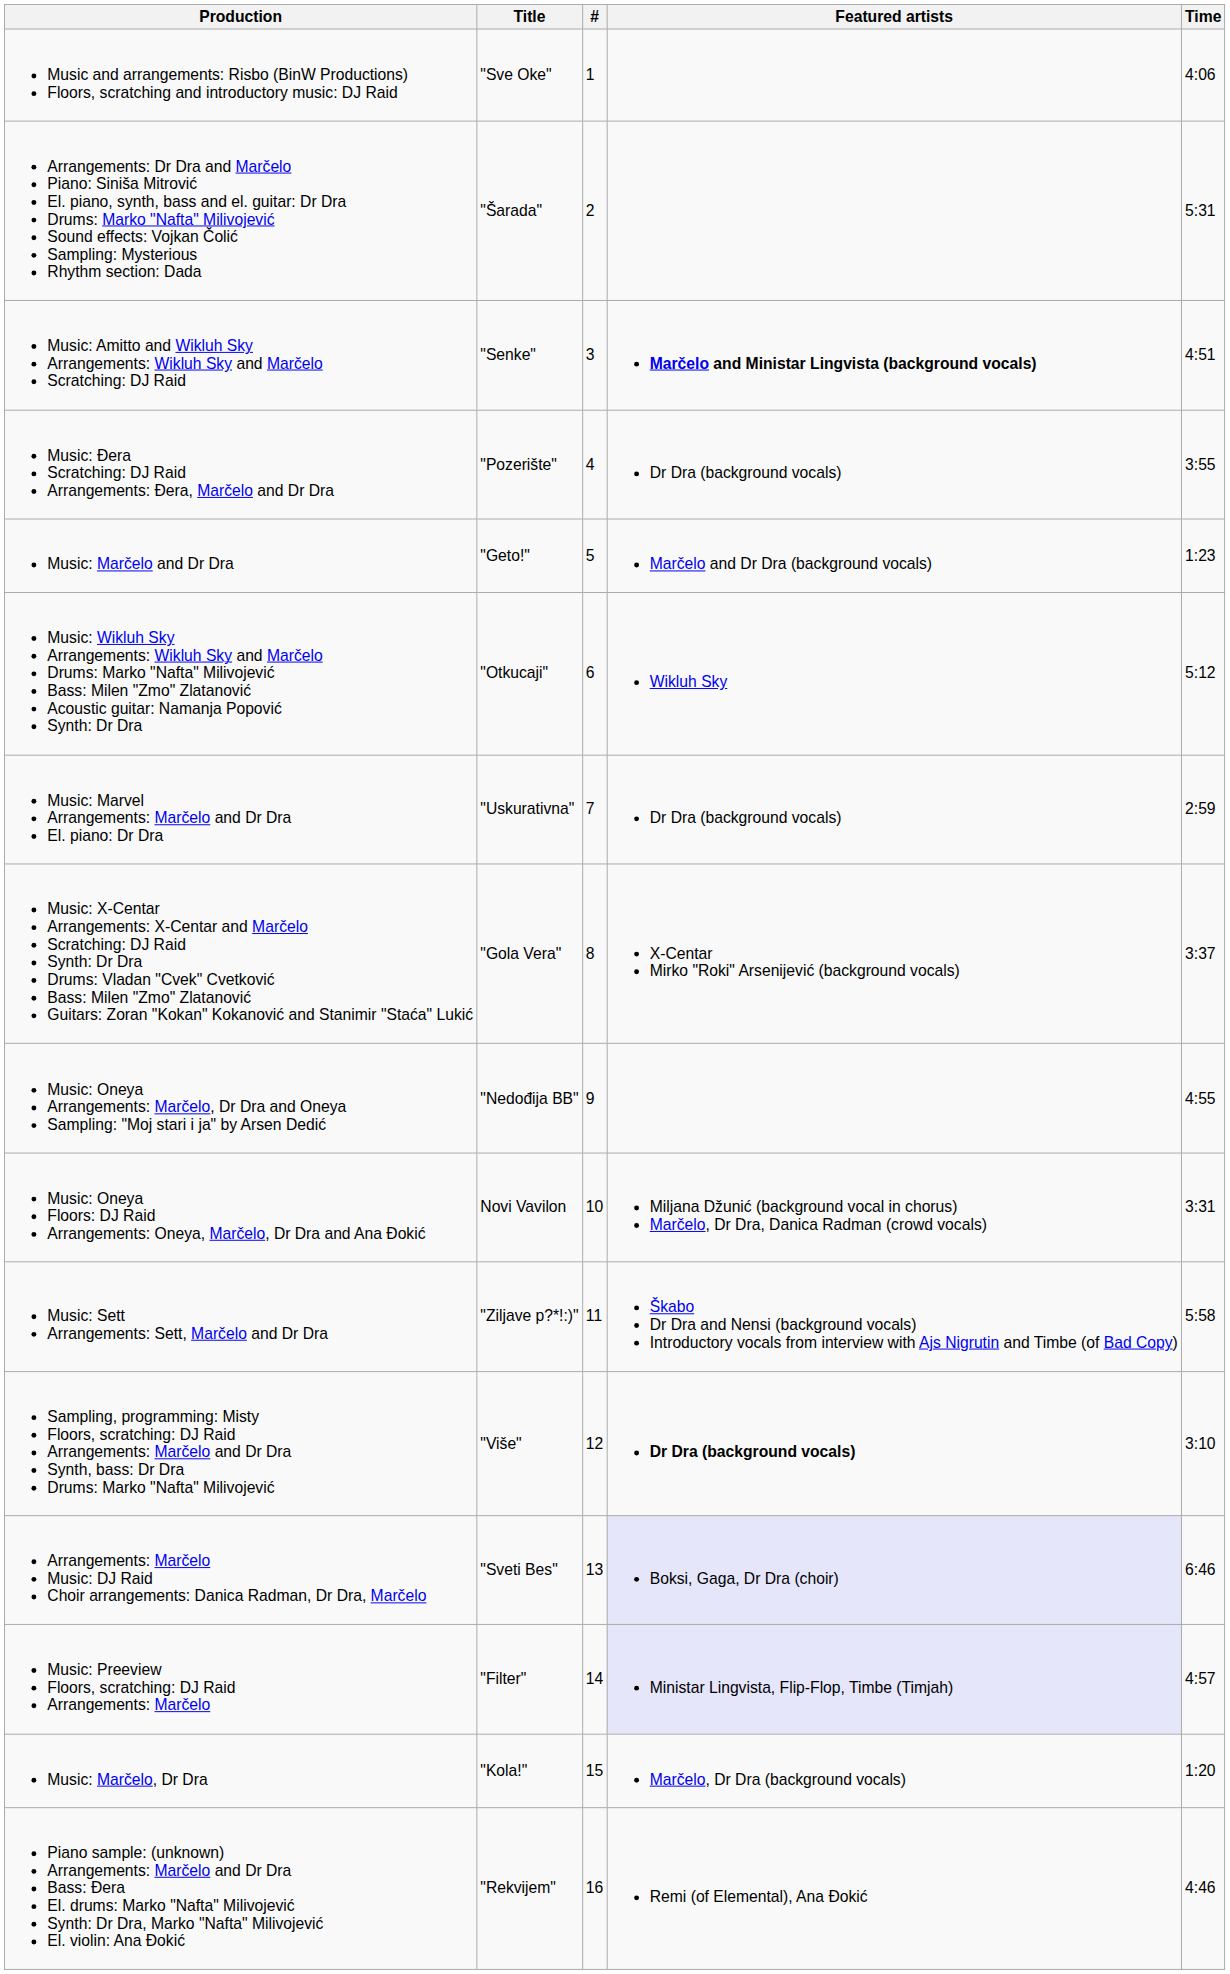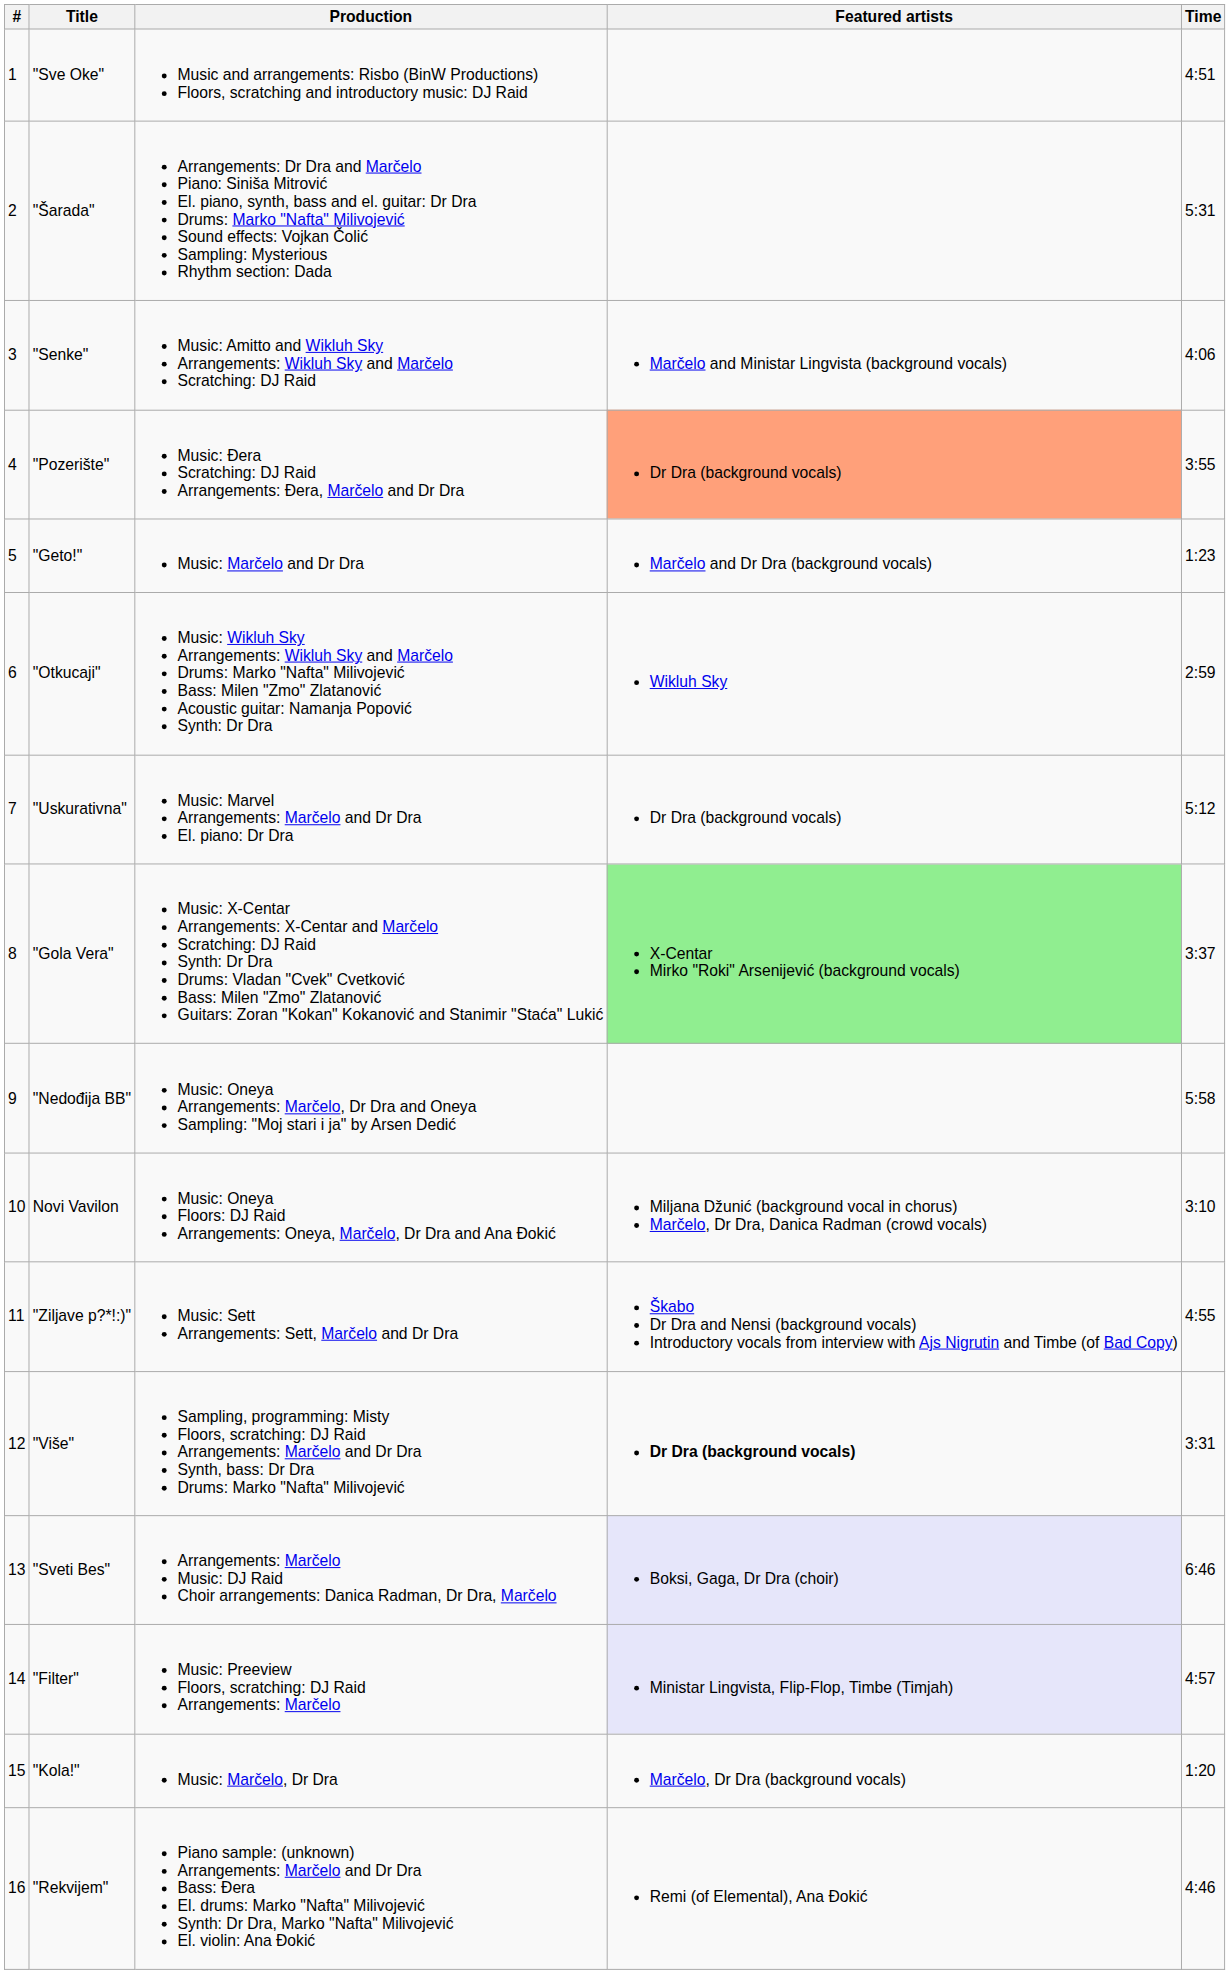columns swapped: # <-> Production
"Sve Oke" | Time: 4:06 -> 4:51
"Senke" | Featured artists: bold -> normal
"Senke" | Time: 4:51 -> 4:06
"Pozerište" | Featured artists: no background -> lightsalmon background
"Otkucaji" | Time: 5:12 -> 2:59
"Uskurativna" | Time: 2:59 -> 5:12
"Gola Vera" | Featured artists: no background -> lightgreen background
"Nedođija BB" | Time: 4:55 -> 5:58
Novi Vavilon | Time: 3:31 -> 3:10
"Ziljave p?*!:)" | Time: 5:58 -> 4:55
"Više" | Time: 3:10 -> 3:31
